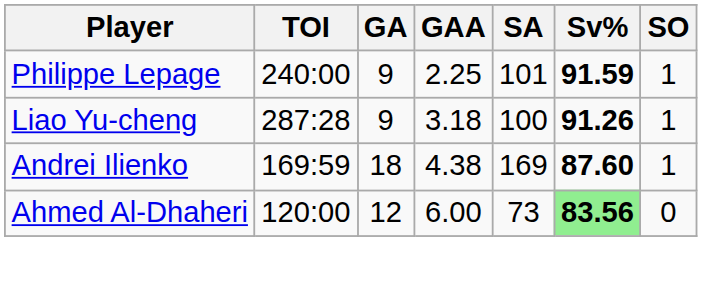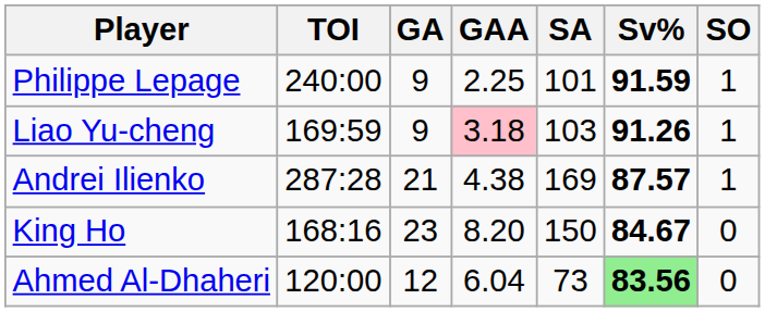Liao Yu-cheng | TOI: 287:28 -> 169:59
Liao Yu-cheng | GAA: no background -> pink background
Liao Yu-cheng | SA: 100 -> 103
Andrei Ilienko | TOI: 169:59 -> 287:28
Andrei Ilienko | GA: 18 -> 21
Andrei Ilienko | Sv%: 87.60 -> 87.57
+ row: King Ho | 168:16 | 23 | 8.20 | 150 | 84.67 | 0
Ahmed Al-Dhaheri | GAA: 6.00 -> 6.04
